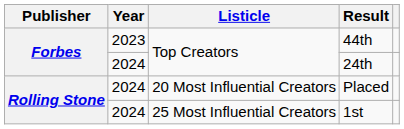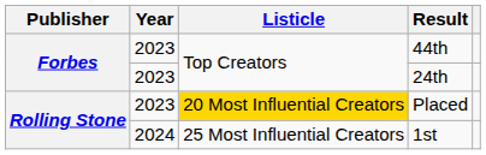24th | Year: 2024 -> 2023
Placed | Year: 2024 -> 2023
Placed | Listicle: no background -> gold background
